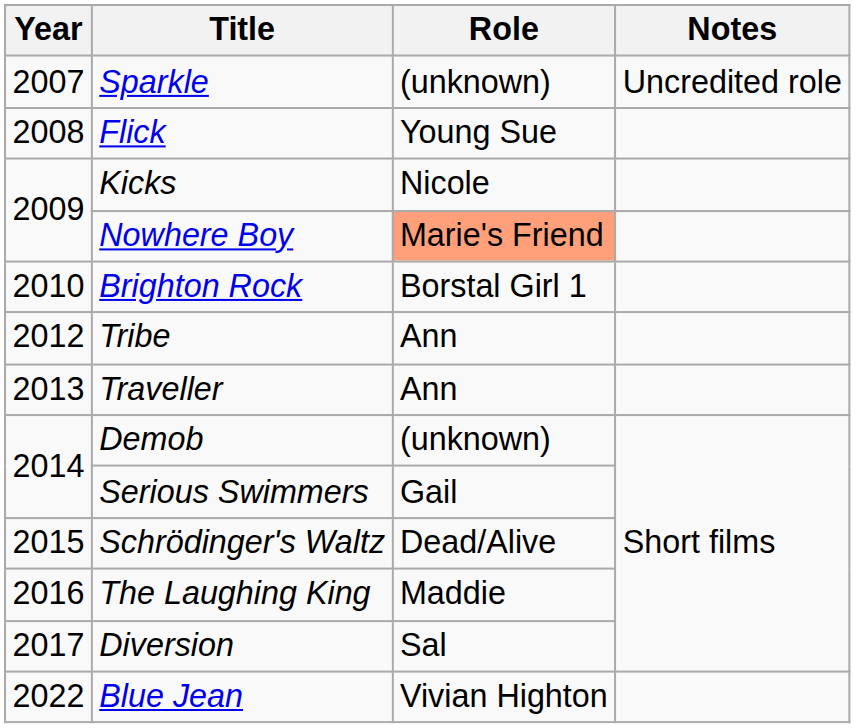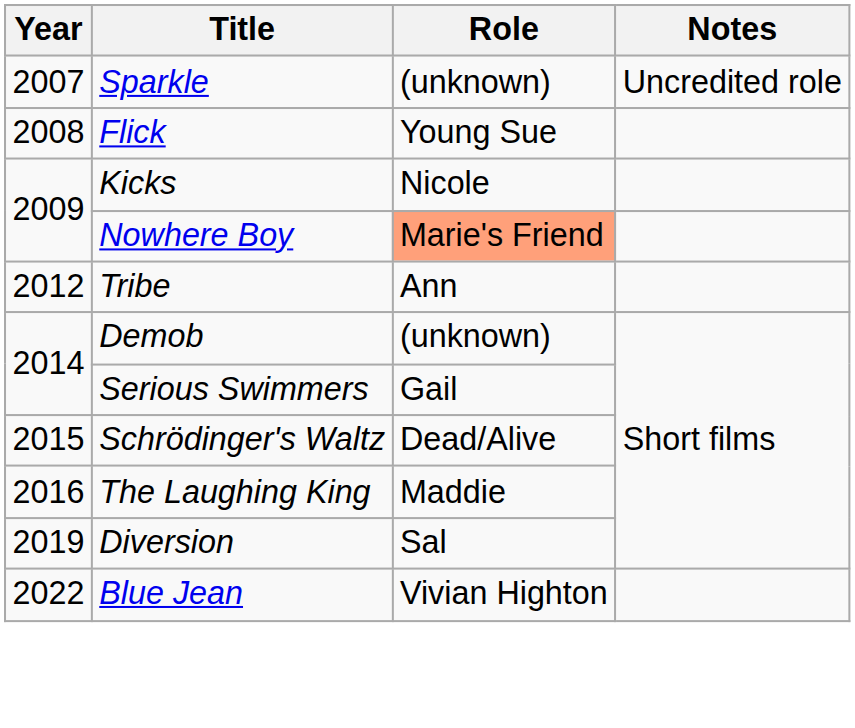- row: 2010 | Brighton Rock | Borstal Girl 1
- row: 2013 | Traveller | Ann
Diversion | Year: 2017 -> 2019
